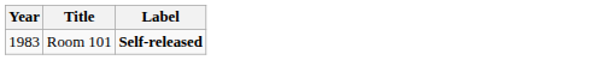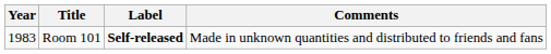+ column: Comments | Made in unknown quantities and distributed to friends and fans
